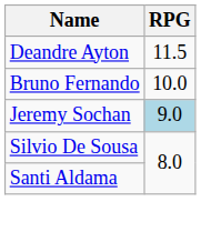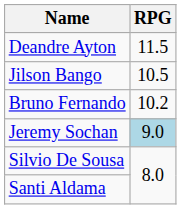+ row: Jilson Bango | 10.5
Bruno Fernando | RPG: 10.0 -> 10.2
